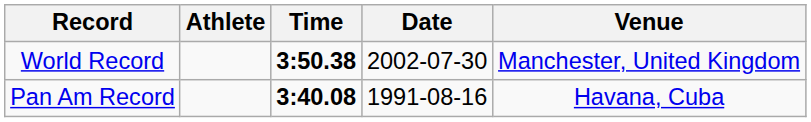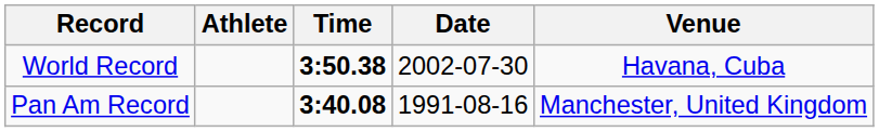World Record | Venue: Manchester, United Kingdom -> Havana, Cuba
Pan Am Record | Venue: Havana, Cuba -> Manchester, United Kingdom
